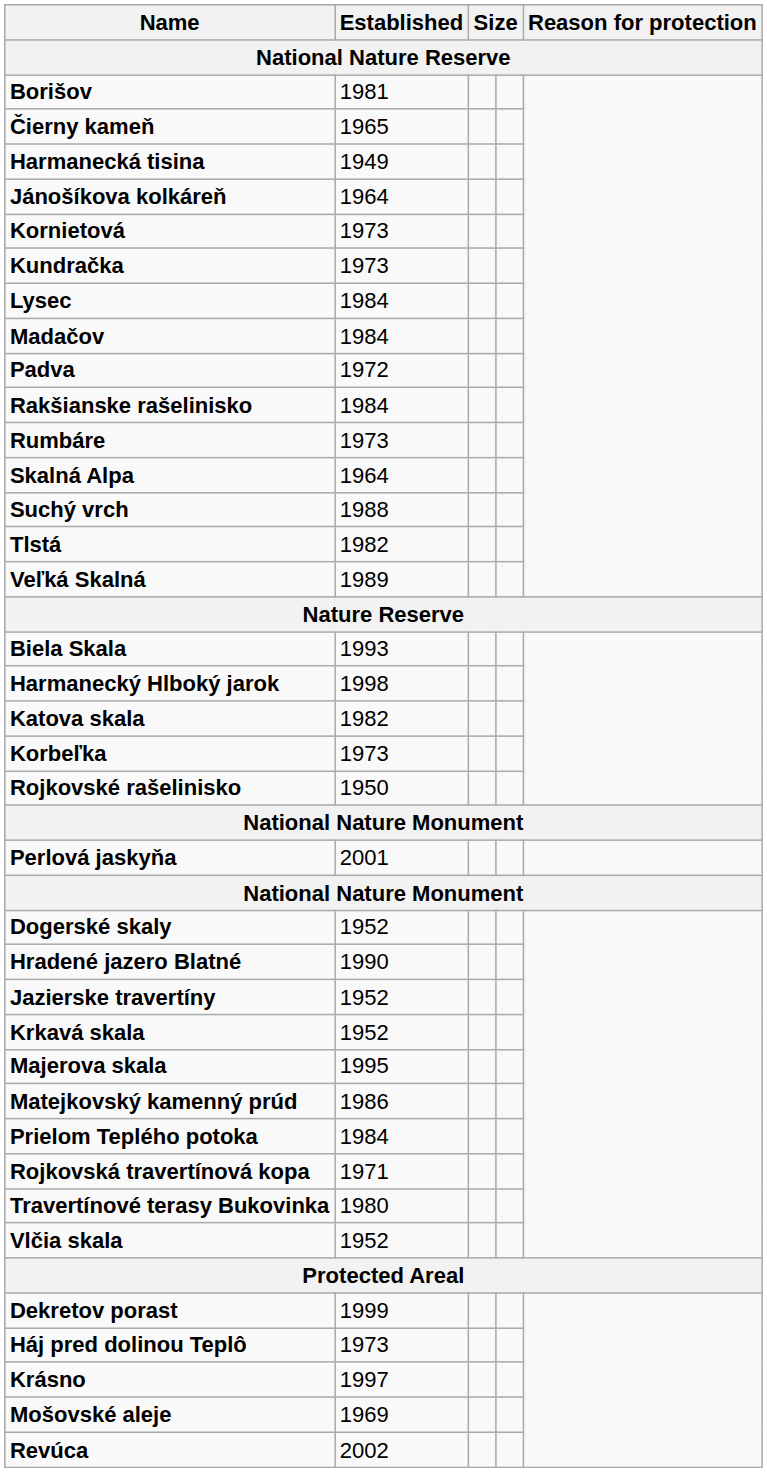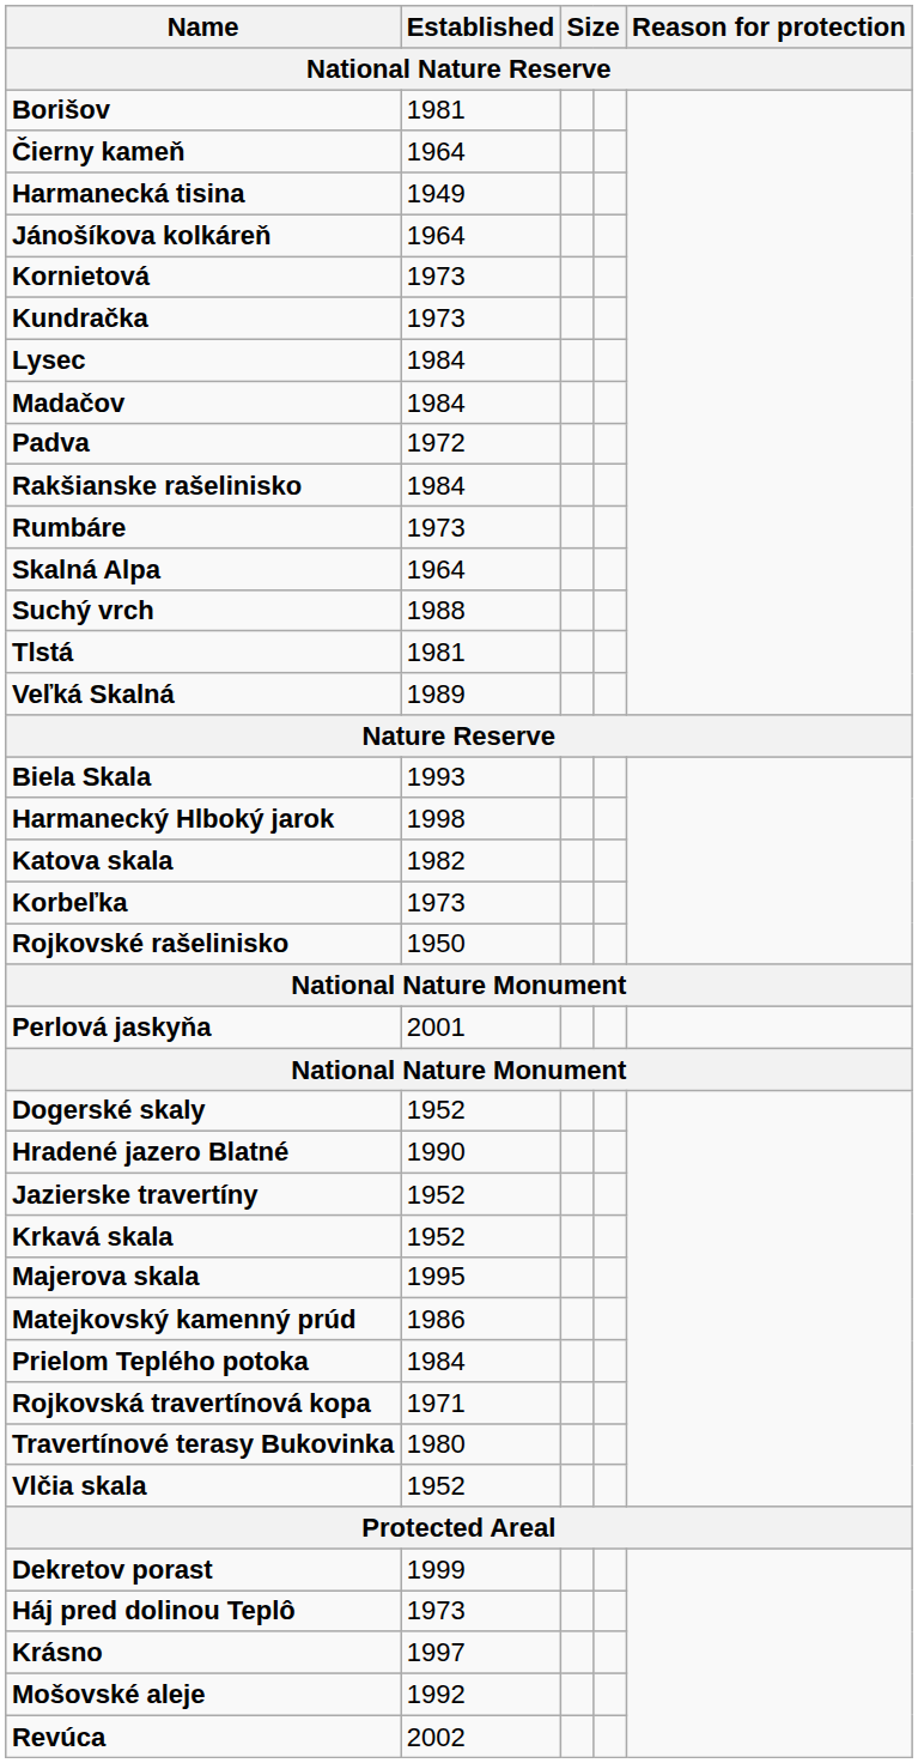Čierny kameň | Established: 1965 -> 1964
Tlstá | Established: 1982 -> 1981
Mošovské aleje | Established: 1969 -> 1992
